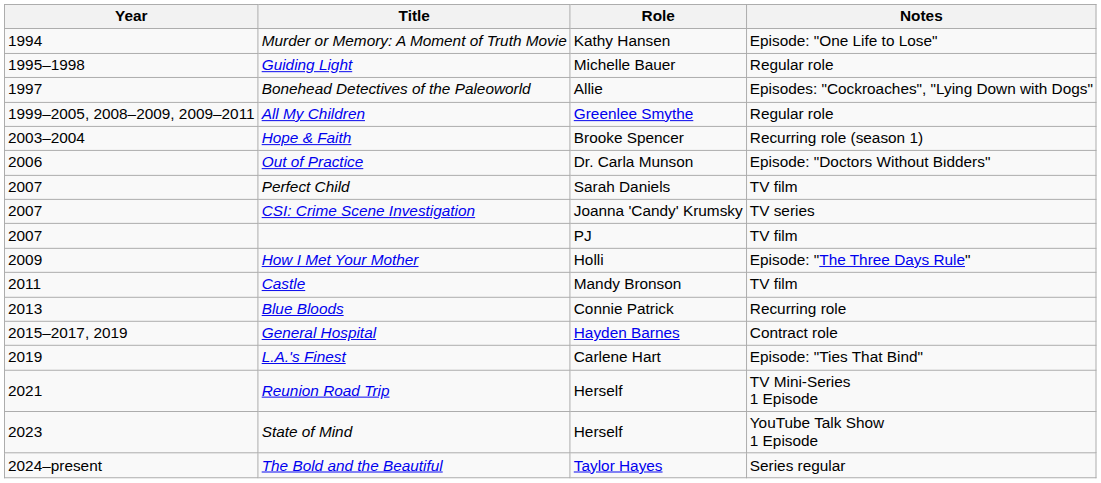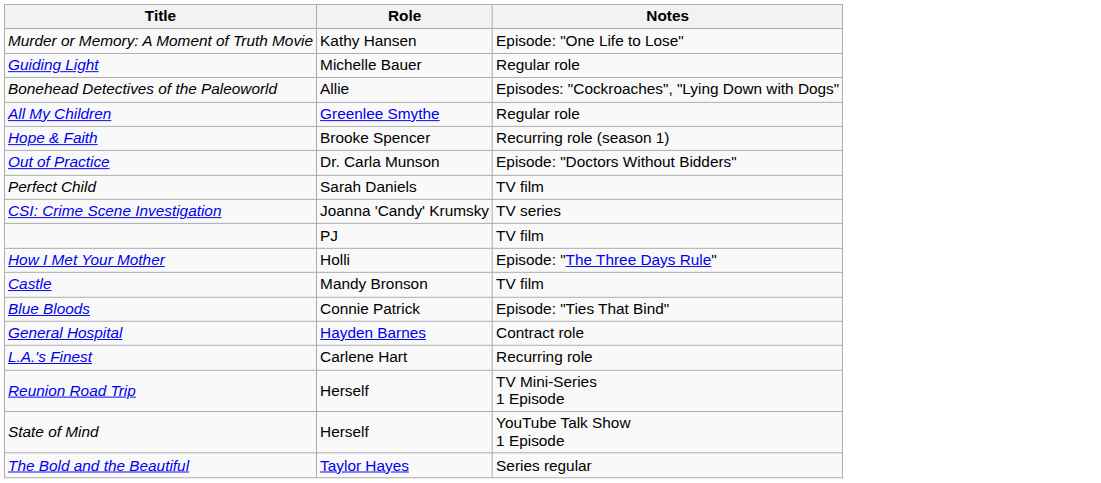- column: Year | 1994 | 1995–1998 | 1997 | 1999–2005, 2008–2009, 2009–2011 | 2003–2004 | 2006 | 2007 | 2007 | 2007 | 2009 | 2011 | 2013 | 2015–2017, 2019 | 2019 | 2021 | 2023 | 2024–present
Blue Bloods | Notes: Recurring role -> Episode: "Ties That Bind"
L.A.'s Finest | Notes: Episode: "Ties That Bind" -> Recurring role
